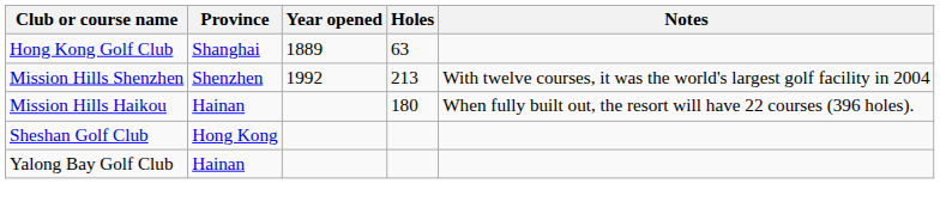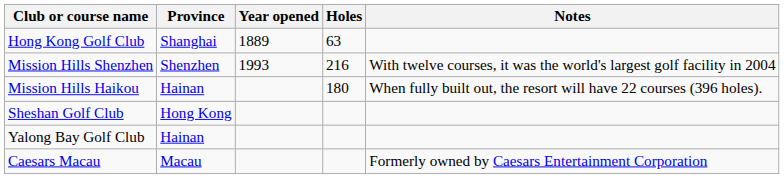Mission Hills Shenzhen | Year opened: 1992 -> 1993
Mission Hills Shenzhen | Holes: 213 -> 216
+ row: Caesars Macau | Macau | Formerly owned by Caesars Entertainment Corporation
